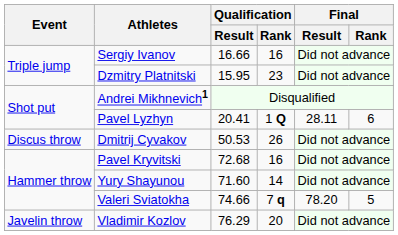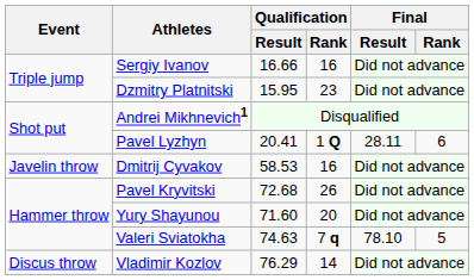Dmitrij Cyvakov | Event: Discus throw -> Javelin throw
Dmitrij Cyvakov | Qualification / Result: 50.53 -> 58.53
Dmitrij Cyvakov | Qualification / Rank: 26 -> 16
Pavel Kryvitski | Qualification / Rank: 16 -> 26
Yury Shayunou | Qualification / Rank: 14 -> 20
Valeri Sviatokha | Qualification / Result: 74.66 -> 74.63
Valeri Sviatokha | Final / Result: 78.20 -> 78.10
Vladimir Kozlov | Event: Javelin throw -> Discus throw
Vladimir Kozlov | Qualification / Rank: 20 -> 14
